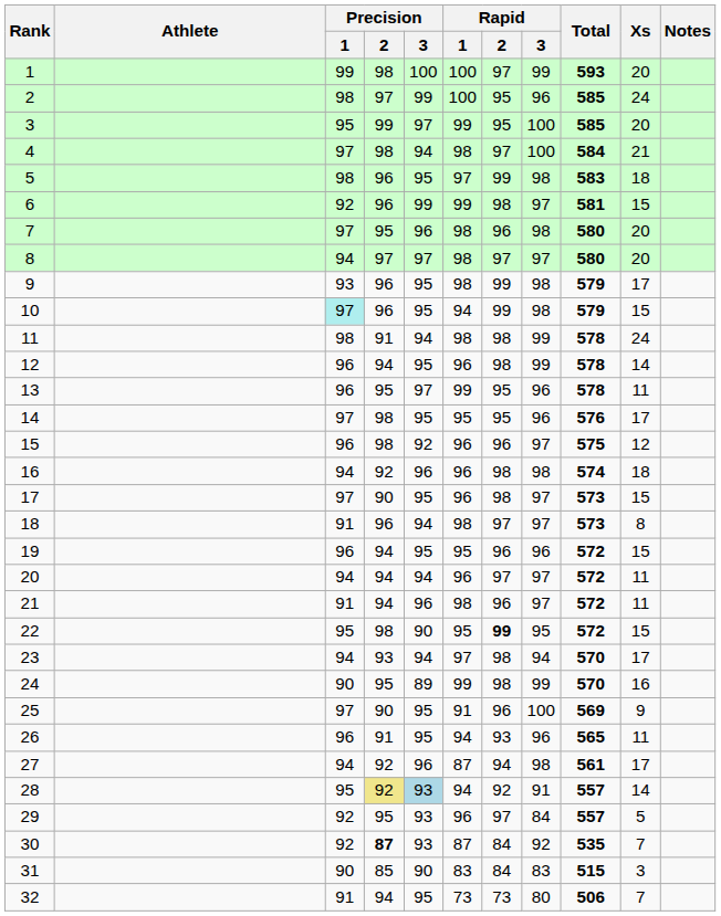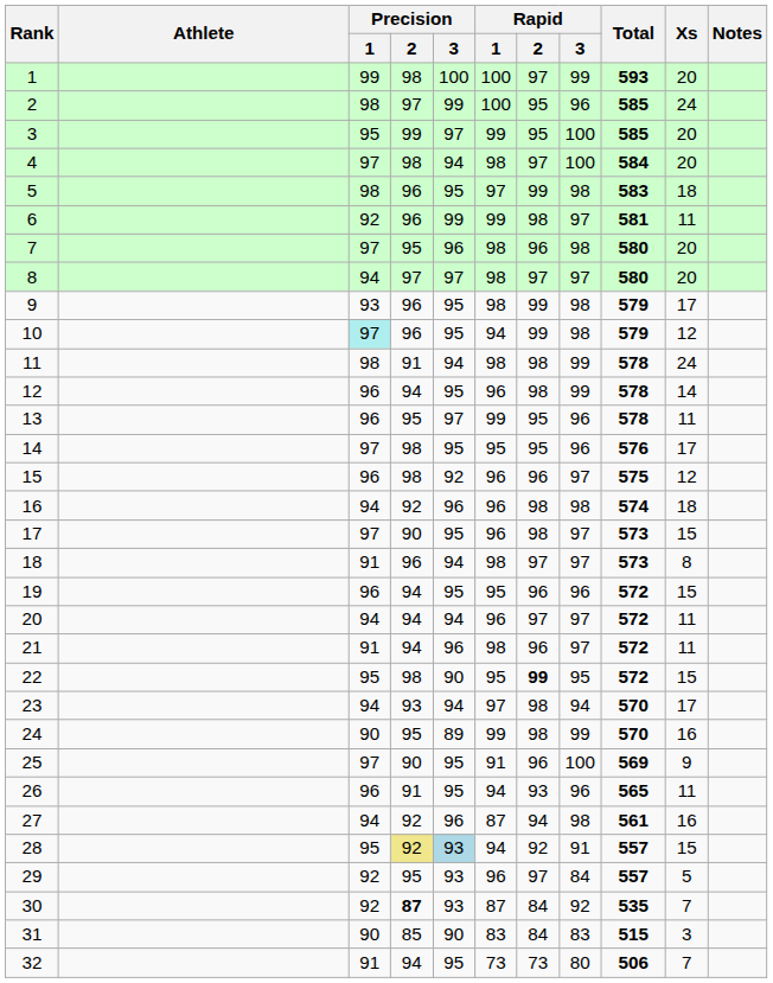4 | Xs: 21 -> 20
6 | Xs: 15 -> 11
10 | Xs: 15 -> 12
27 | Xs: 17 -> 16
28 | Xs: 14 -> 15
